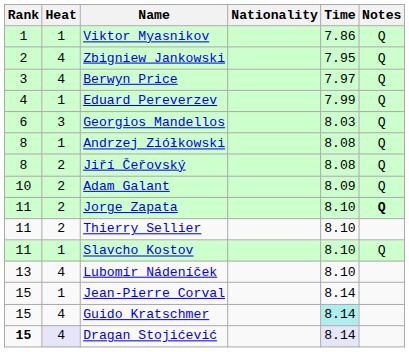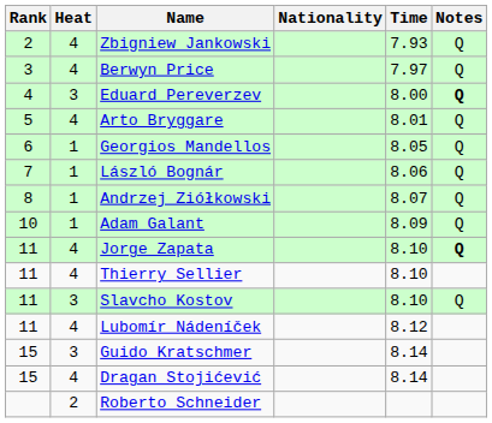- row: 1 | 1 | Viktor Myasnikov | 7.86 | Q
Zbigniew Jankowski | Time: 7.95 -> 7.93
Eduard Pereverzev | Heat: 1 -> 3
Eduard Pereverzev | Time: 7.99 -> 8.00
Eduard Pereverzev | Notes: normal -> bold
+ row: 5 | 4 | Arto Bryggare | 8.01 | Q
Georgios Mandellos | Heat: 3 -> 1
Georgios Mandellos | Time: 8.03 -> 8.05
+ row: 7 | 1 | László Bognár | 8.06 | Q
Andrzej Ziółkowski | Time: 8.08 -> 8.07
- row: 8 | 2 | Jiří Čeřovský | 8.08 | Q
Adam Galant | Heat: 2 -> 1
Jorge Zapata | Heat: 2 -> 4
Thierry Sellier | Heat: 2 -> 4
Slavcho Kostov | Heat: 1 -> 3
Lubomír Nádeníček | Rank: 13 -> 11
Lubomír Nádeníček | Time: 8.10 -> 8.12
- row: 15 | 1 | Jean-Pierre Corval | 8.14
Guido Kratschmer | Heat: 4 -> 3
Guido Kratschmer | Time: paleturquoise background -> no background
Dragan Stojićević | Rank: bold -> normal
Dragan Stojićević | Heat: lavender background -> no background
Dragan Stojićević | Time: lavender background -> no background
+ row: 2 | Roberto Schneider
